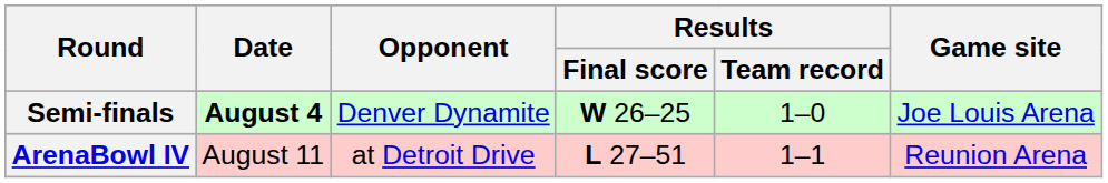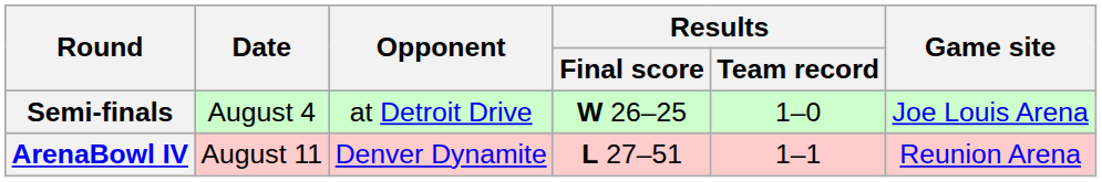Semi-finals | Date: bold -> normal
Semi-finals | Opponent: Denver Dynamite -> at Detroit Drive
ArenaBowl IV | Opponent: at Detroit Drive -> Denver Dynamite
